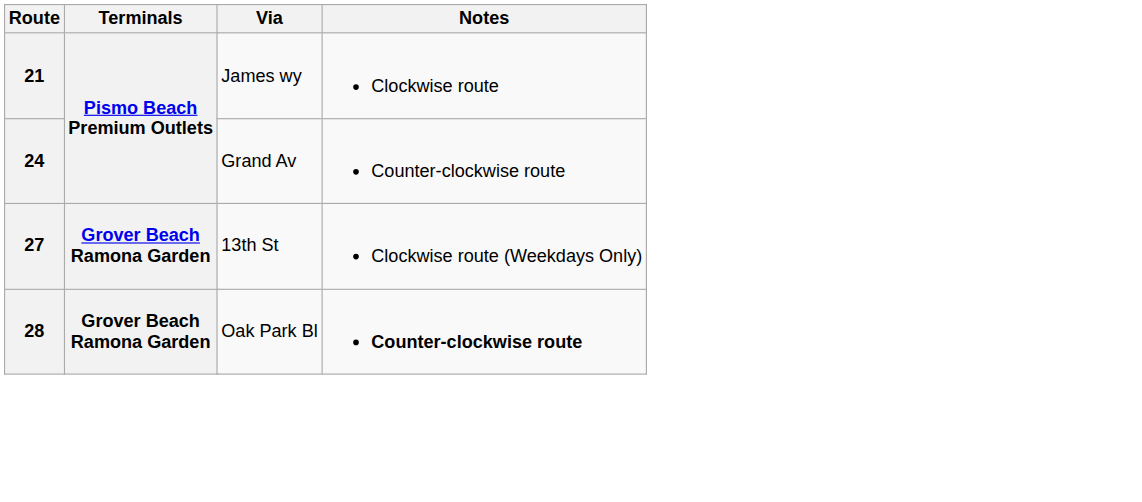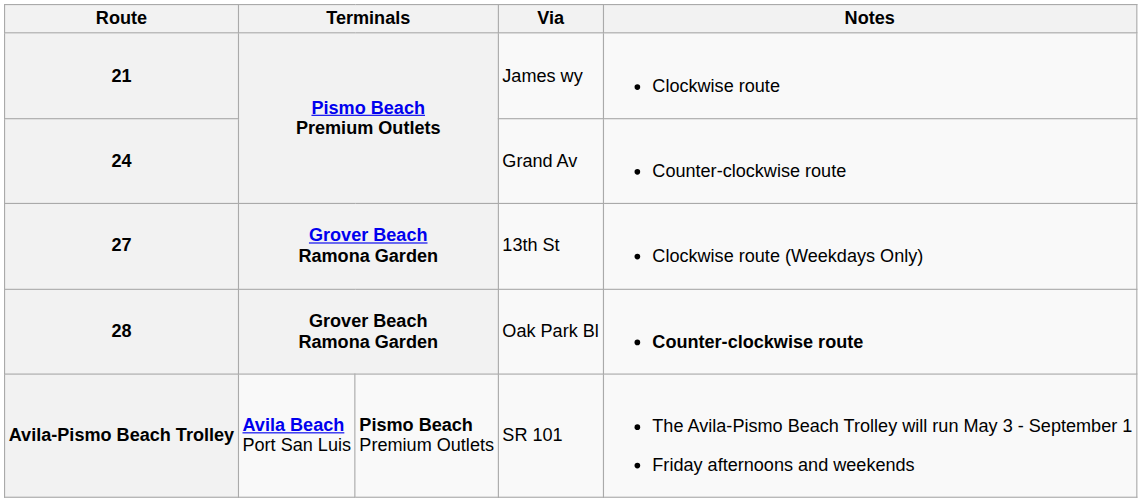+ row: Avila-Pismo Beach Trolley | Avila Beach Port San Luis | Pismo Beach Premium Outlets | SR 101 | The Avila-Pismo Beach Trolley will run May 3 - September 1 Friday afternoons and weekends
